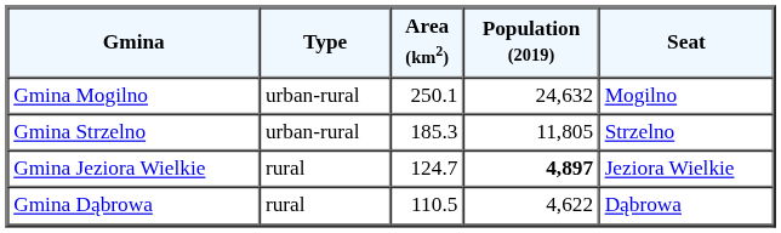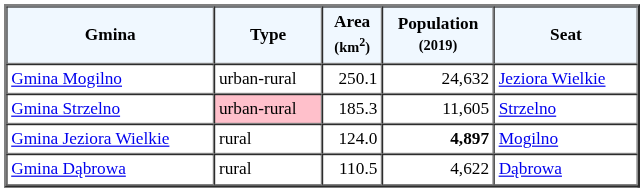Gmina Mogilno | Seat: Mogilno -> Jeziora Wielkie
Gmina Strzelno | Type: no background -> pink background
Gmina Strzelno | Population (2019): 11,805 -> 11,605
Gmina Jeziora Wielkie | Area (km2): 124.7 -> 124.0
Gmina Jeziora Wielkie | Seat: Jeziora Wielkie -> Mogilno
